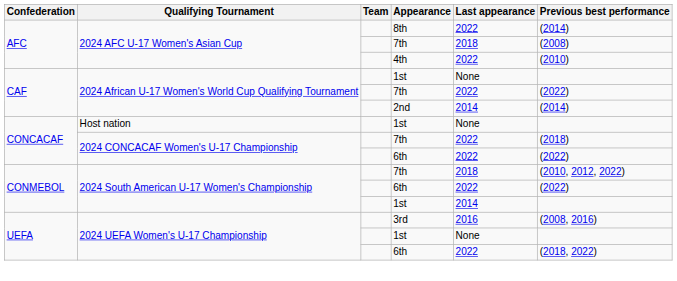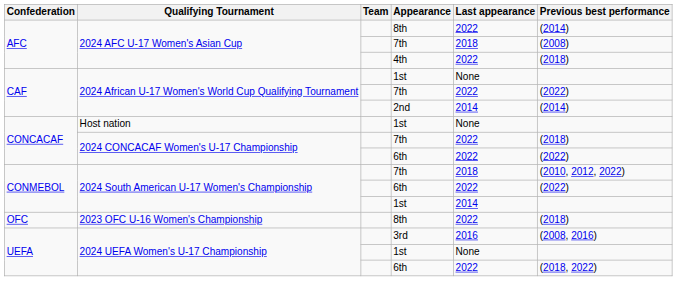2024 AFC U-17 Women's Asian Cup / 4th | Previous best performance: (2010) -> (2018)
+ row: OFC | 2023 OFC U-16 Women's Championship | 8th | 2022 | (2018)
